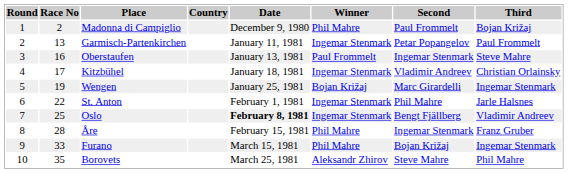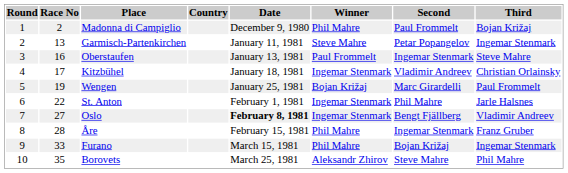Garmisch-Partenkirchen | Winner: Ingemar Stenmark -> Steve Mahre
Garmisch-Partenkirchen | Third: Paul Frommelt -> Ingemar Stenmark
Wengen | Third: Ingemar Stenmark -> Paul Frommelt
Oslo | Race No: 25 -> 27
